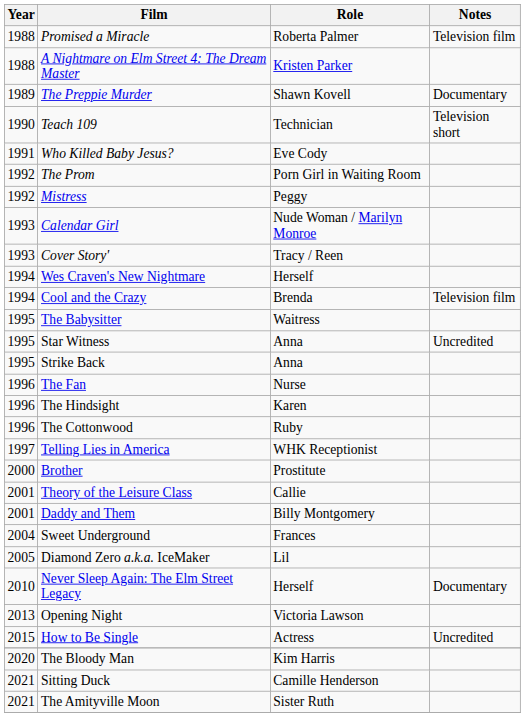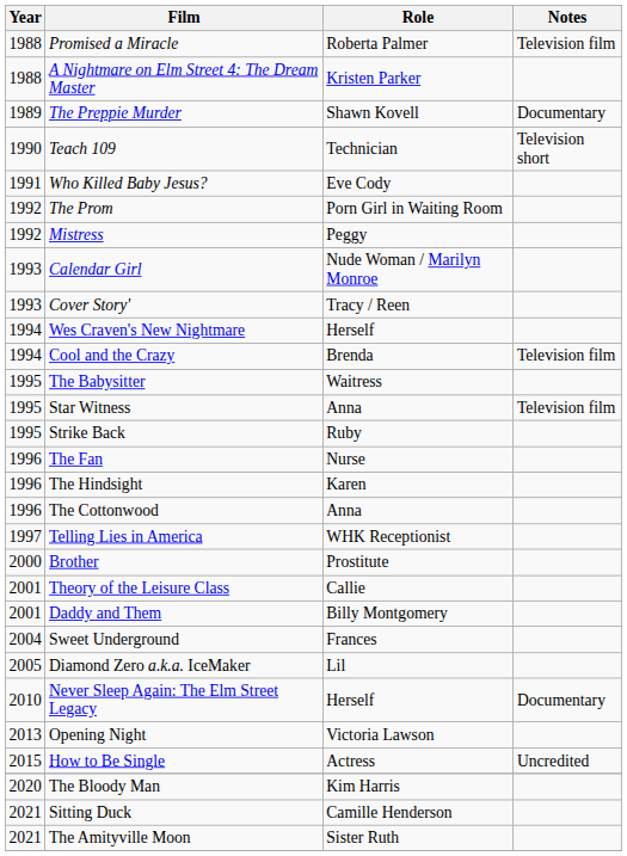Star Witness | Notes: Uncredited -> Television film
Strike Back | Role: Anna -> Ruby
The Cottonwood | Role: Ruby -> Anna
